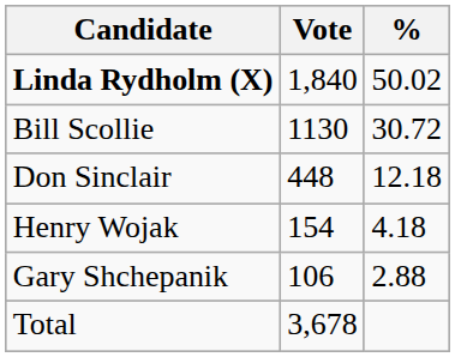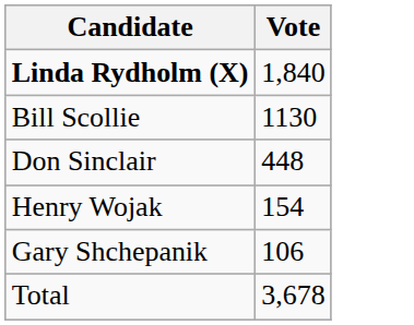- column: % | 50.02 | 30.72 | 12.18 | 4.18 | 2.88
